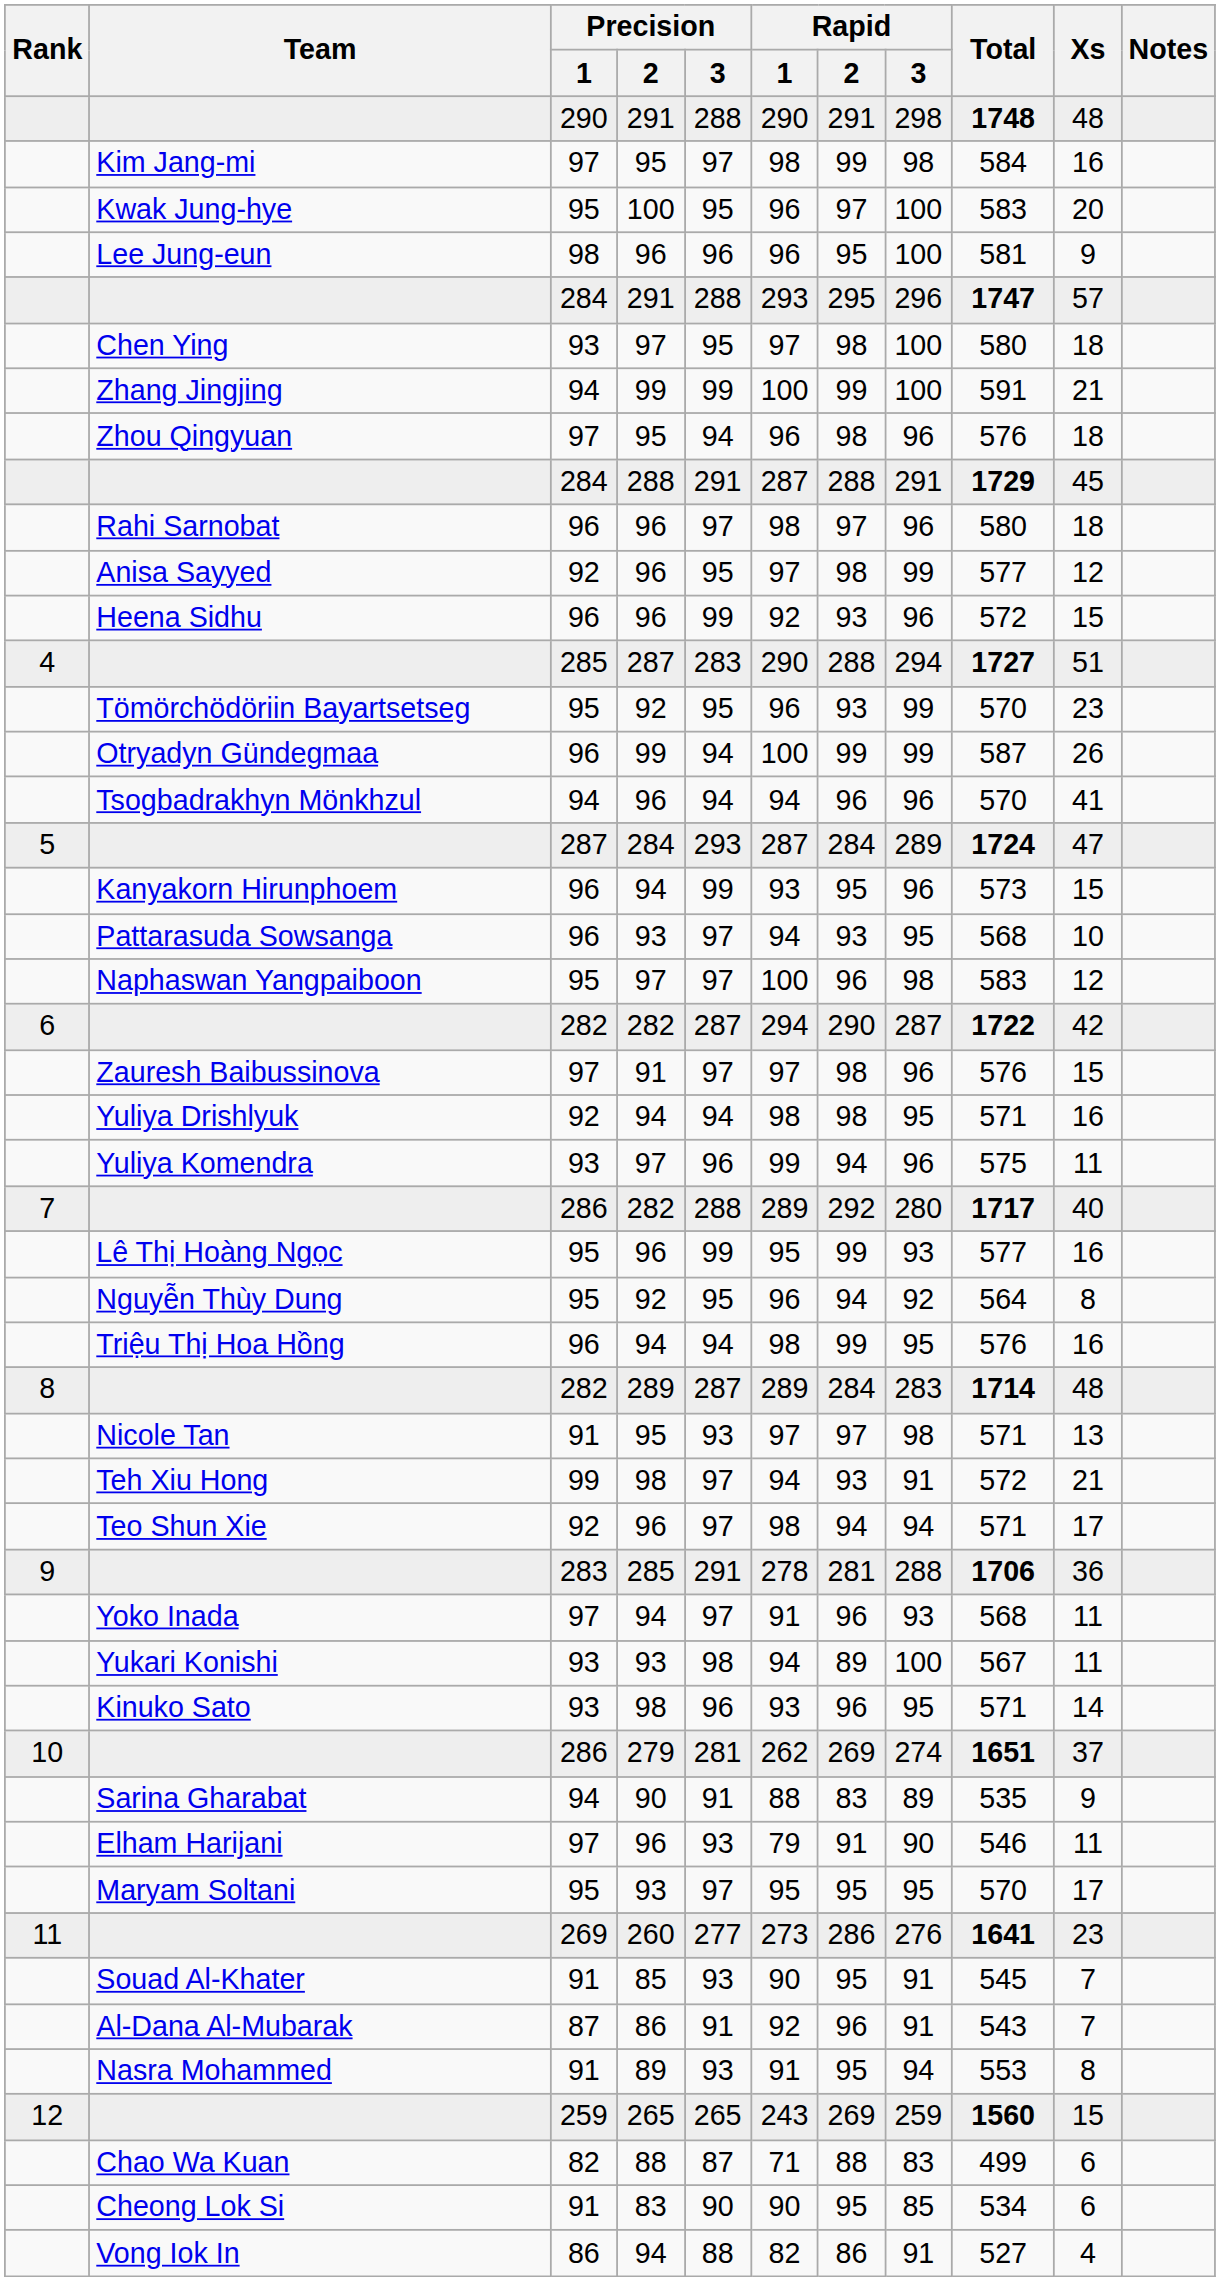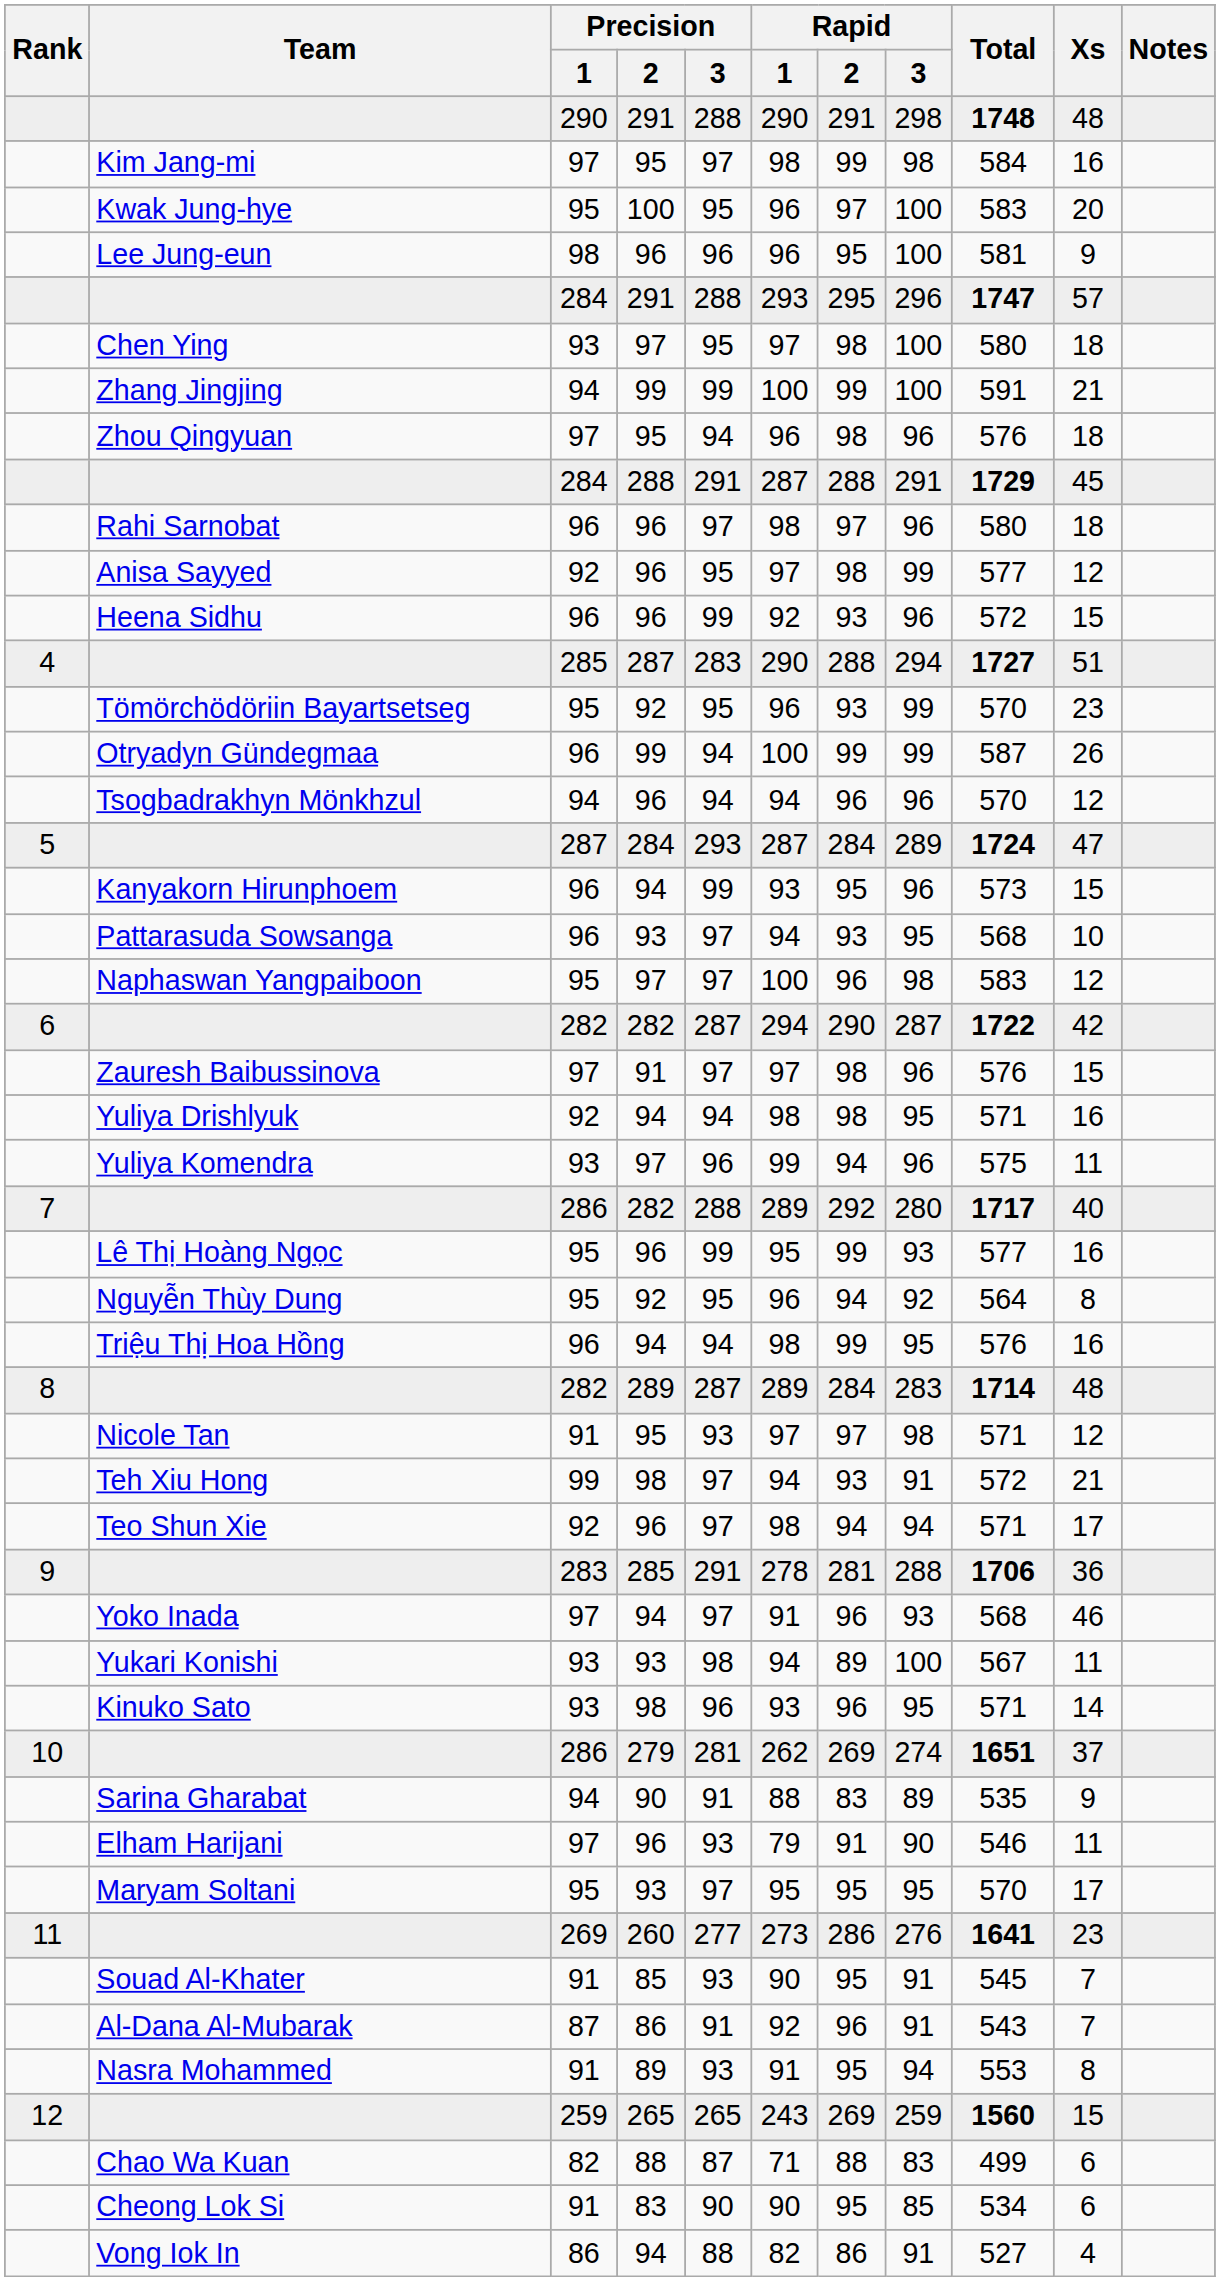Tsogbadrakhyn Mönkhzul | Xs: 41 -> 12
Nicole Tan | Xs: 13 -> 12
Yoko Inada | Xs: 11 -> 46
